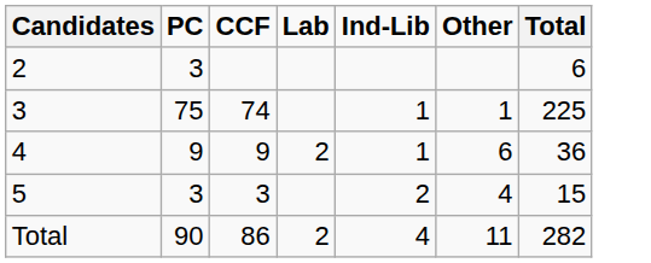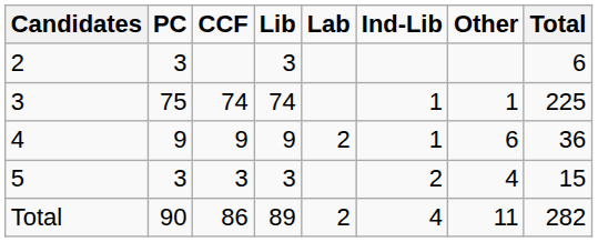+ column: Lib | 3 | 74 | 9 | 3 | 89
